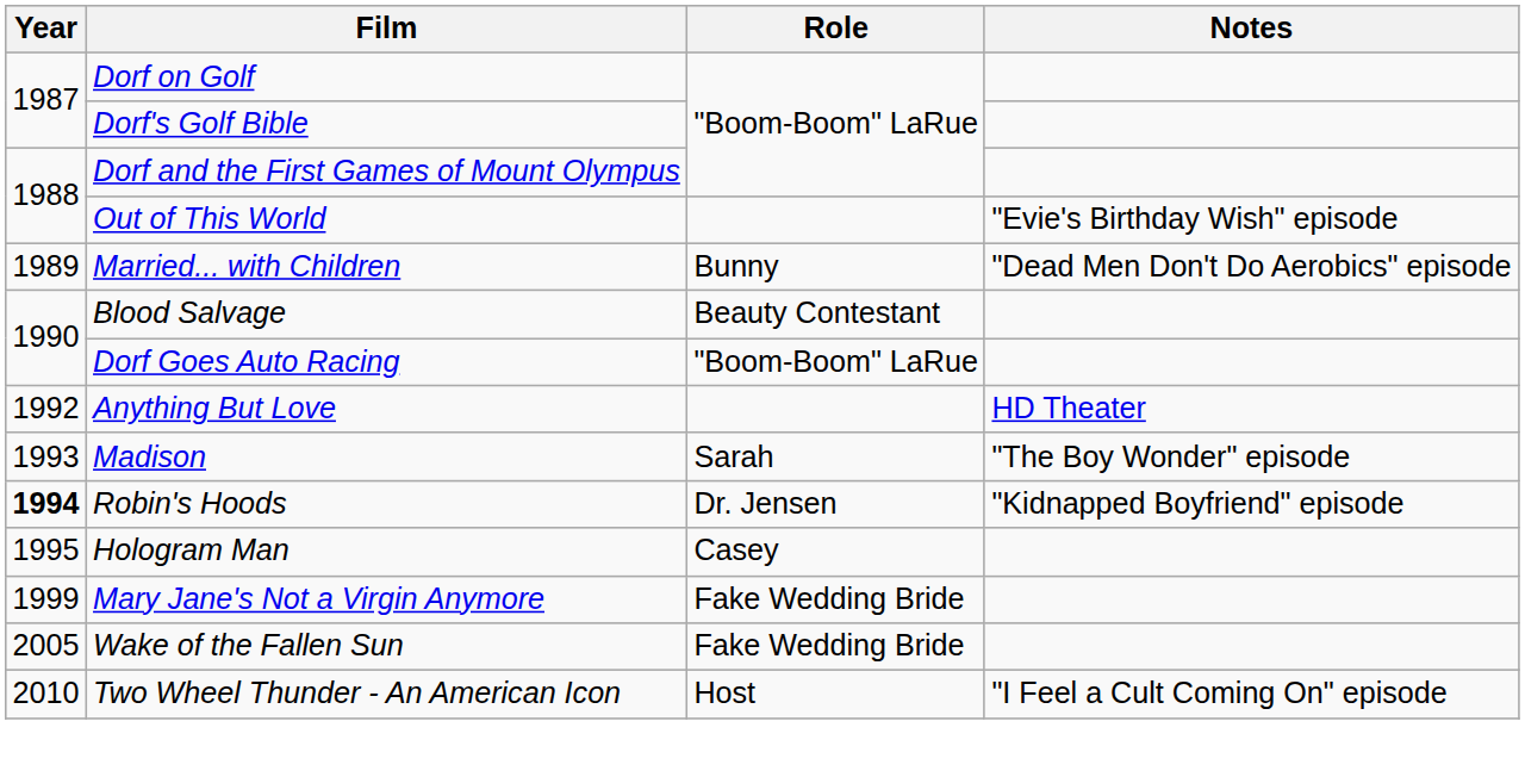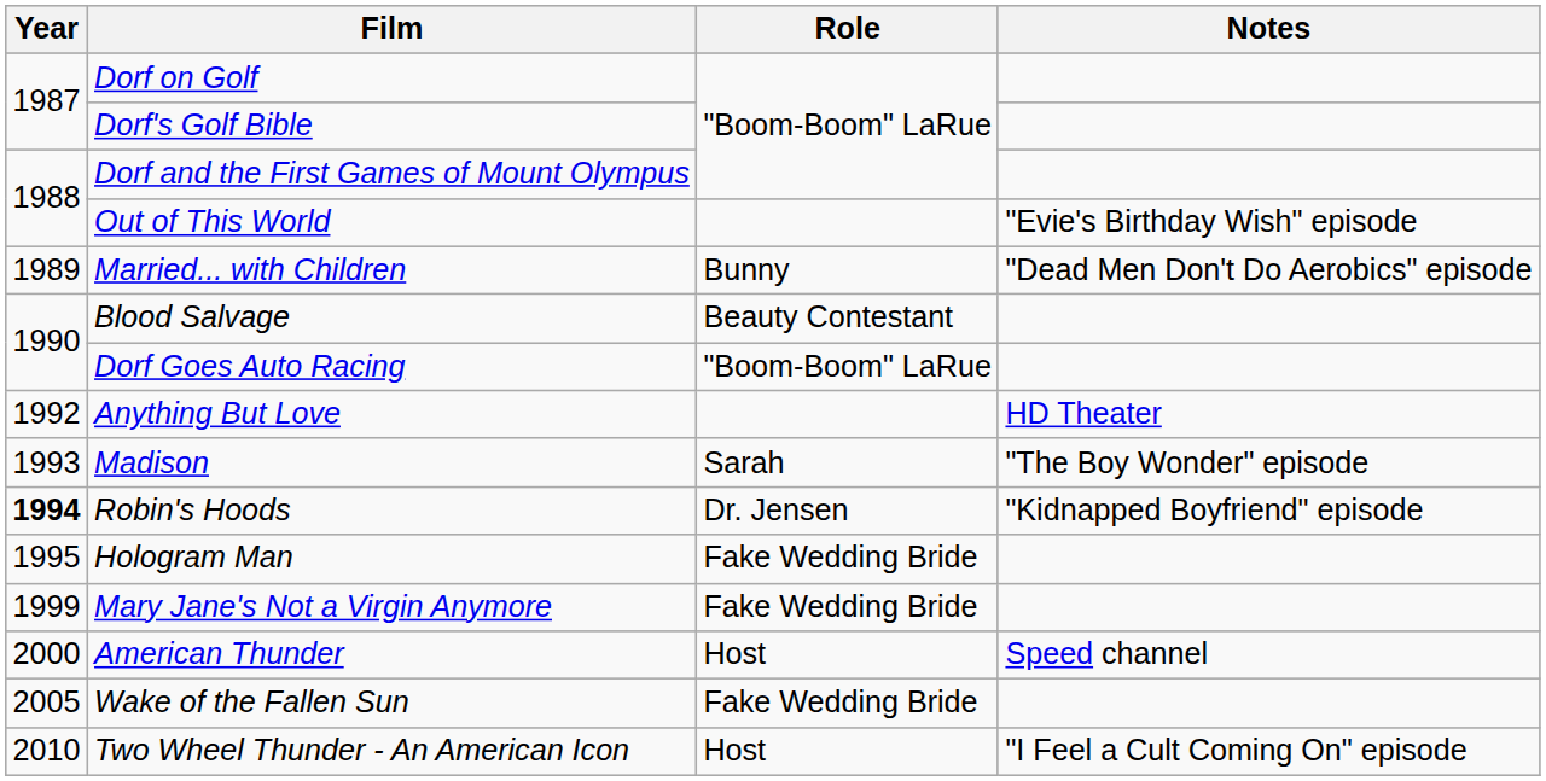Hologram Man | Role: Casey -> Fake Wedding Bride
+ row: 2000 | American Thunder | Host | Speed channel
